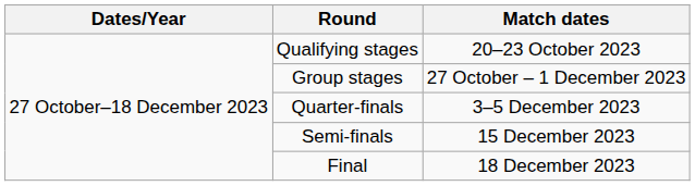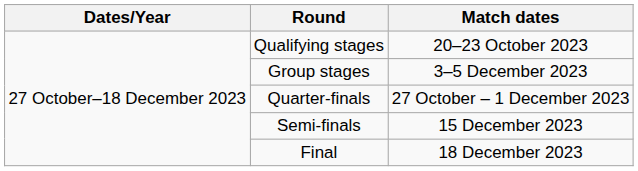Group stages | Match dates: 27 October – 1 December 2023 -> 3–5 December 2023
Quarter-finals | Match dates: 3–5 December 2023 -> 27 October – 1 December 2023
